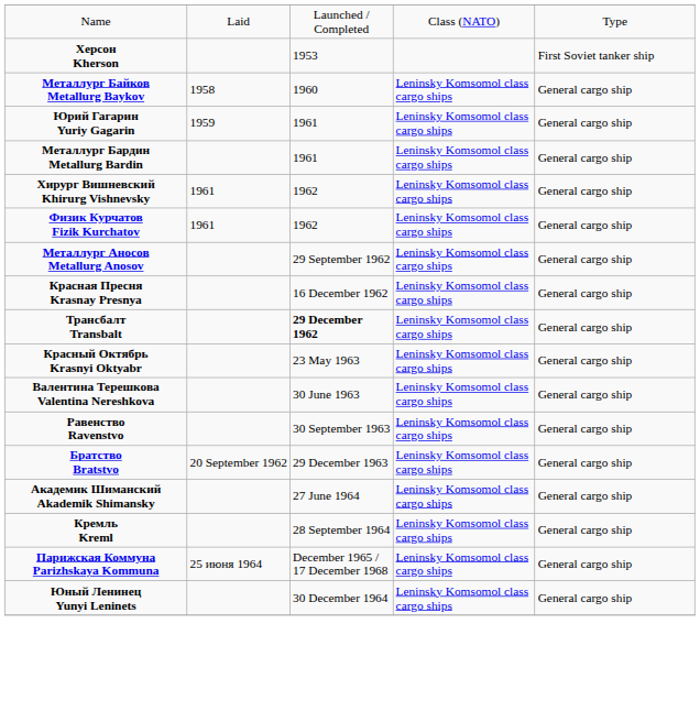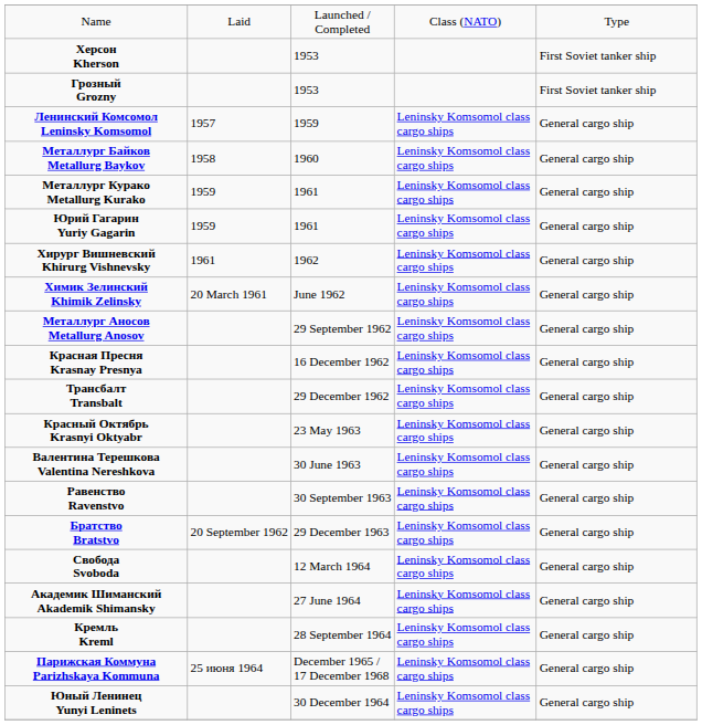+ row: Грозный Grozny | 1953 | First Soviet tanker ship
+ row: Ленинский Комсомол Leninsky Komsomol | 1957 | 1959 | Leninsky Komsomol class cargo ships | General cargo ship
+ row: Металлург Курако Metallurg Kurako | 1959 | 1961 | Leninsky Komsomol class cargo ships | General cargo ship
- row: Металлург Бардин Metallurg Bardin | 1961 | Leninsky Komsomol class cargo ships | General cargo ship
+ row: Химик Зелинский Khimik Zelinsky | 20 March 1961 | June 1962 | Leninsky Komsomol class cargo ships | General cargo ship
- row: Физик Курчатов Fizik Kurchatov | 1961 | 1962 | Leninsky Komsomol class cargo ships | General cargo ship
Трансбалт Transbalt | column 3: bold -> normal
+ row: Свобода Svoboda | 12 March 1964 | Leninsky Komsomol class cargo ships | General cargo ship
